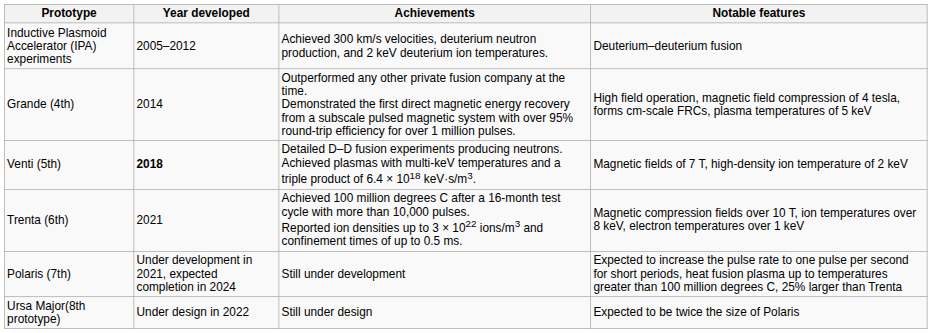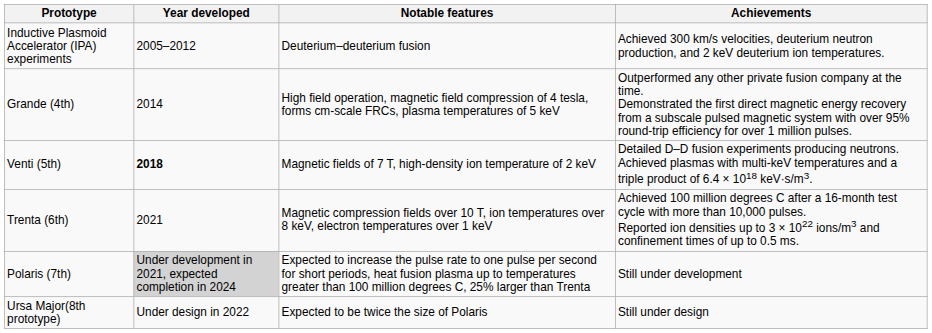columns swapped: Notable features <-> Achievements
Polaris (7th) | Year developed: no background -> lightgrey background
